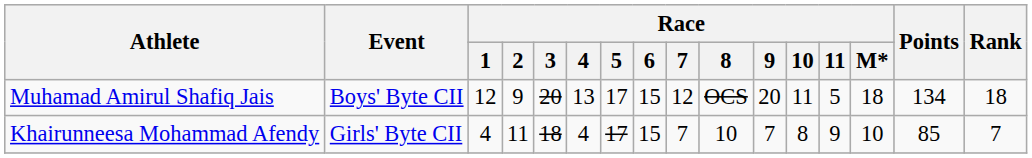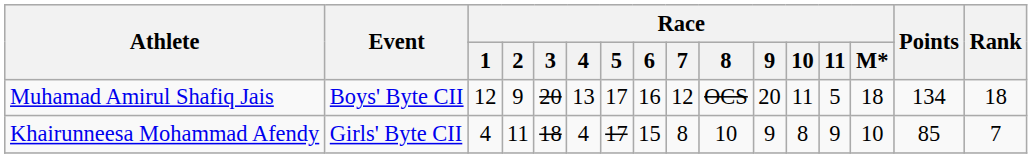Muhamad Amirul Shafiq Jais | Race / 6: 15 -> 16
Khairunneesa Mohammad Afendy | Race / 7: 7 -> 8
Khairunneesa Mohammad Afendy | Race / 9: 7 -> 9
